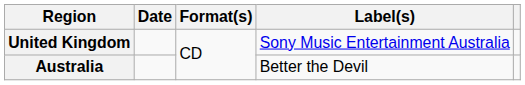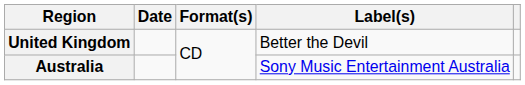United Kingdom | Label(s): Sony Music Entertainment Australia -> Better the Devil
Australia | Label(s): Better the Devil -> Sony Music Entertainment Australia
